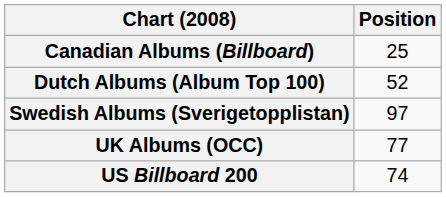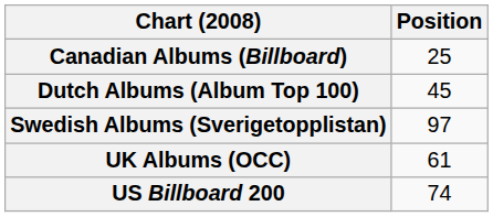Dutch Albums (Album Top 100) | Position: 52 -> 45
UK Albums (OCC) | Position: 77 -> 61
